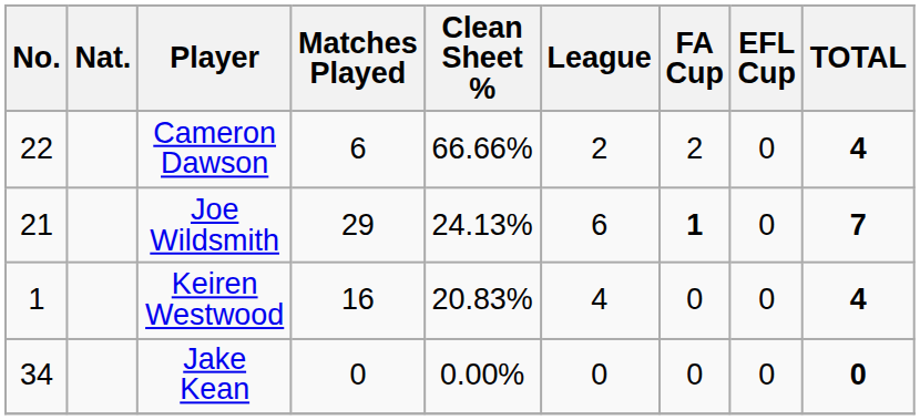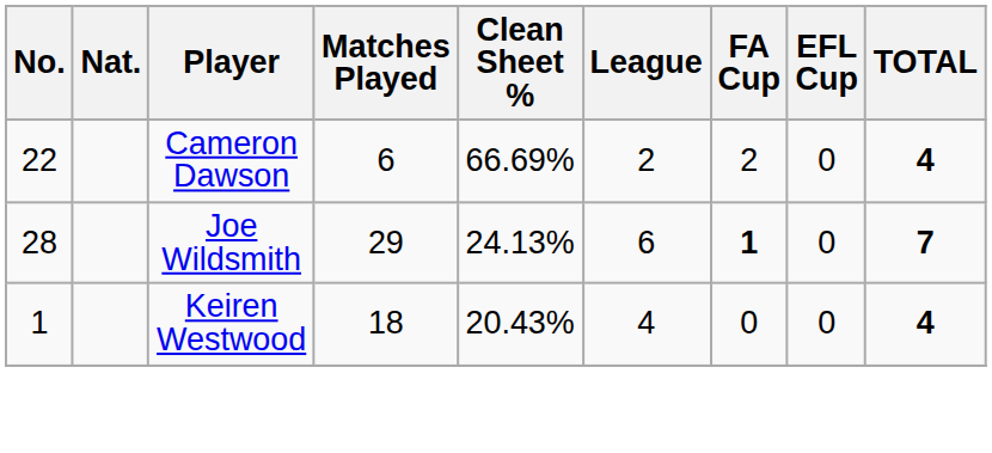Cameron Dawson | Clean Sheet %: 66.66% -> 66.69%
Joe Wildsmith | No.: 21 -> 28
Keiren Westwood | Matches Played: 16 -> 18
Keiren Westwood | Clean Sheet %: 20.83% -> 20.43%
- row: 34 | Jake Kean | 0 | 0.00% | 0 | 0 | 0 | 0
